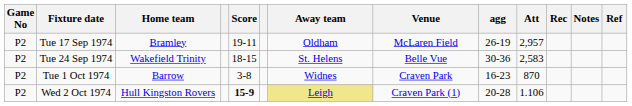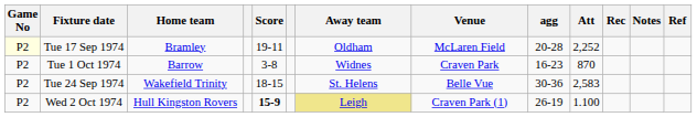Tue 17 Sep 1974 | Game No: no background -> lightyellow background
Tue 17 Sep 1974 | agg: 26-19 -> 20-28
Tue 17 Sep 1974 | Att: 2,957 -> 2,252
rows swapped: Tue 24 Sep 1974 <-> Tue 1 Oct 1974
Wed 2 Oct 1974 | agg: 20-28 -> 26-19
Wed 2 Oct 1974 | Att: 1.106 -> 1.100
